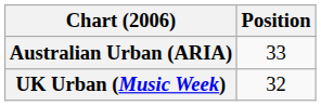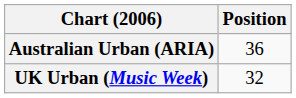Australian Urban (ARIA) | Position: 33 -> 36
